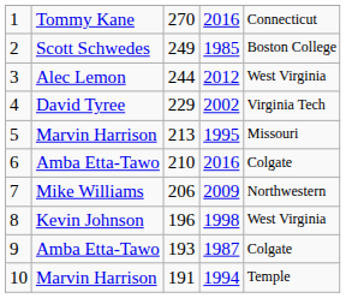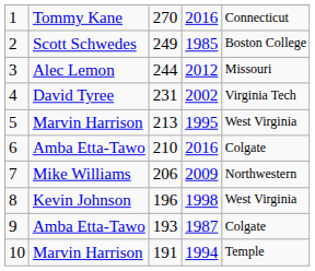3 | column 5: West Virginia -> Missouri
4 | column 3: 229 -> 231
5 | column 5: Missouri -> West Virginia
